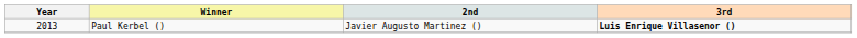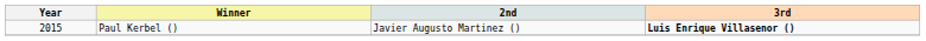Paul Kerbel () | Year: 2013 -> 2015
